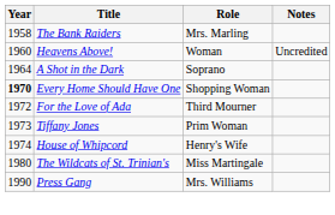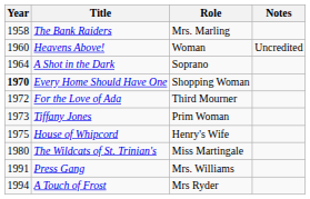House of Whipcord | Year: 1974 -> 1975
Press Gang | Year: 1990 -> 1991
+ row: 1994 | A Touch of Frost | Mrs Ryder
